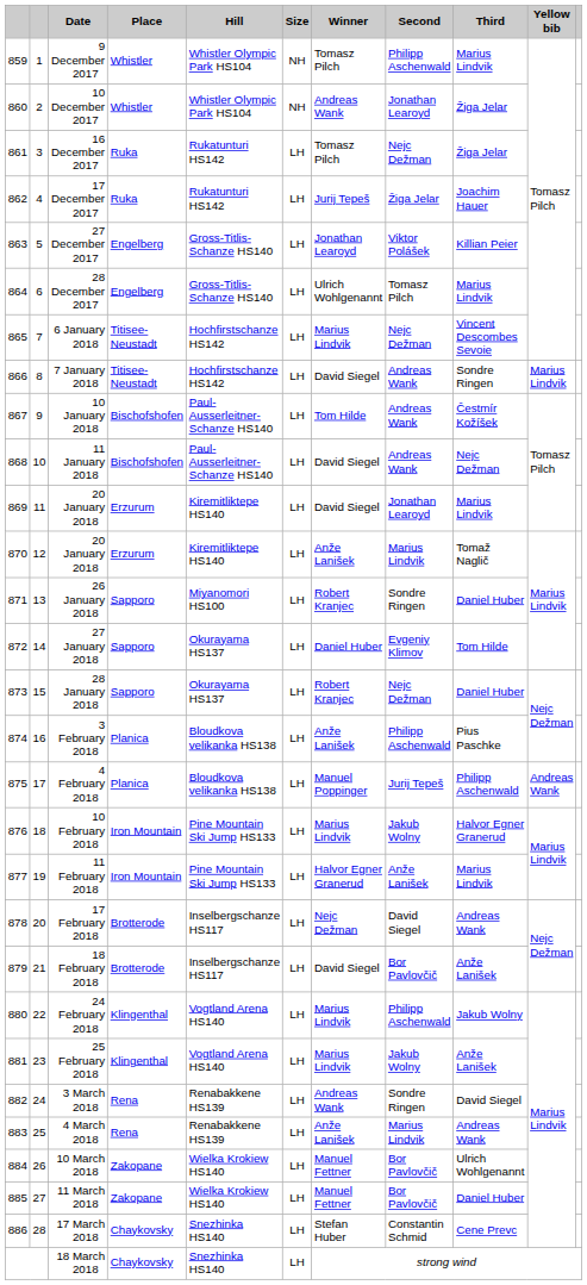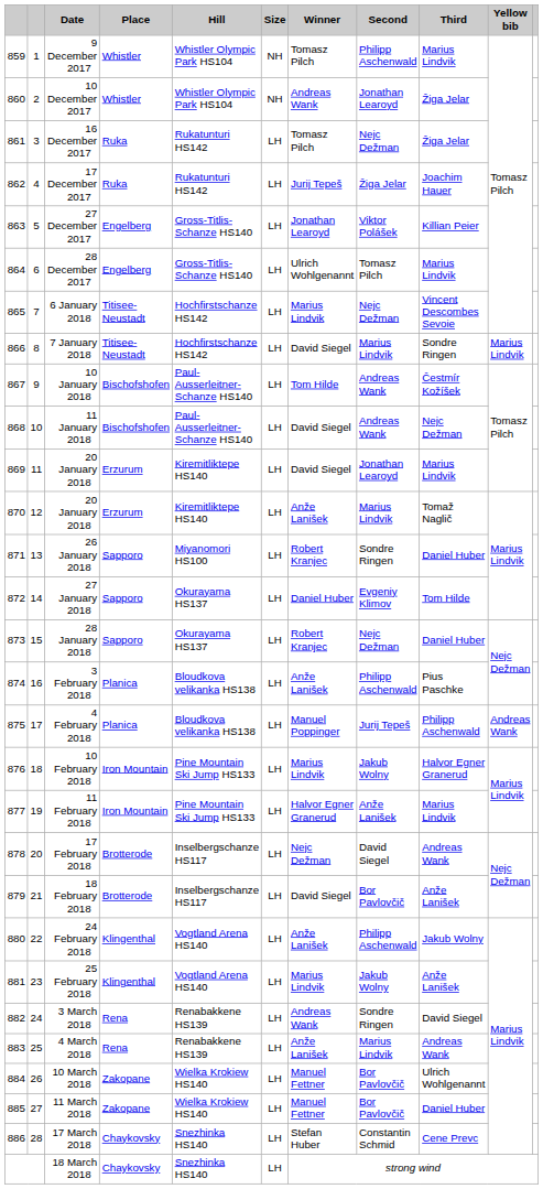7 January 2018 | Second: Andreas Wank -> Marius Lindvik
24 February 2018 | Winner: Marius Lindvik -> Anže Lanišek
